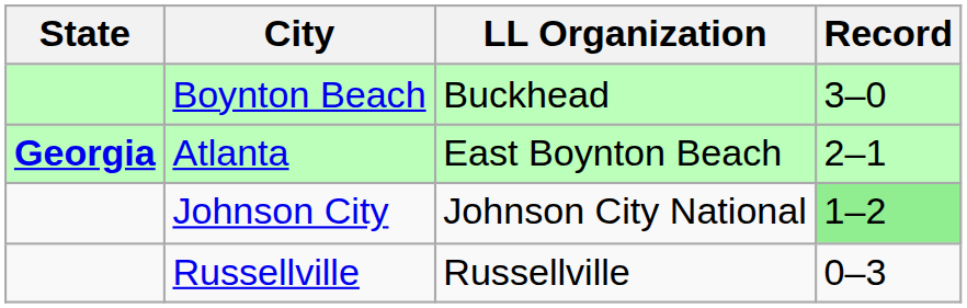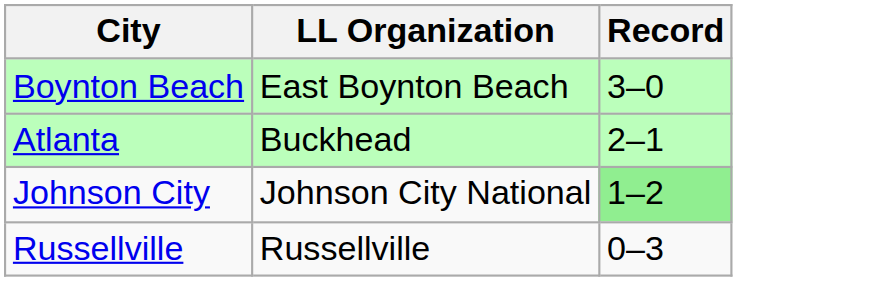- column: State | Georgia
Boynton Beach | LL Organization: Buckhead -> East Boynton Beach
Atlanta | LL Organization: East Boynton Beach -> Buckhead
